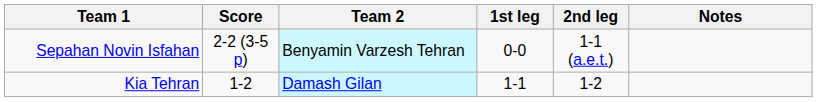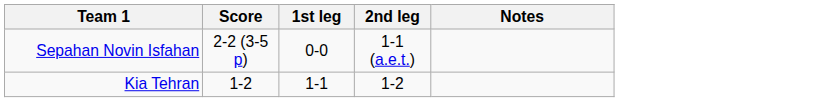- column: Team 2 | Benyamin Varzesh Tehran | Damash Gilan
